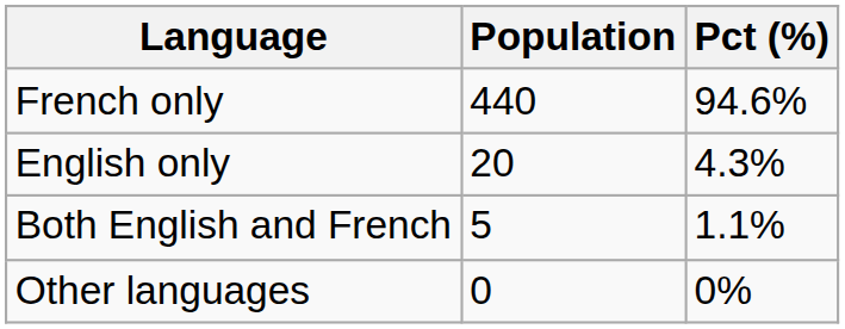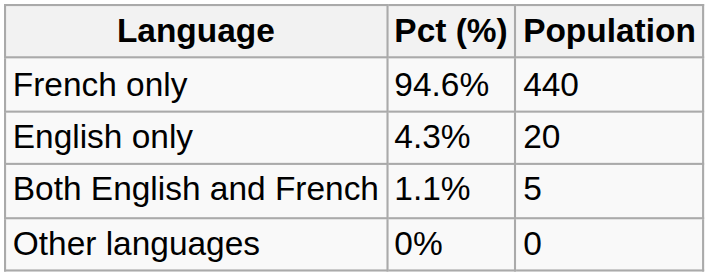columns swapped: Population <-> Pct (%)
